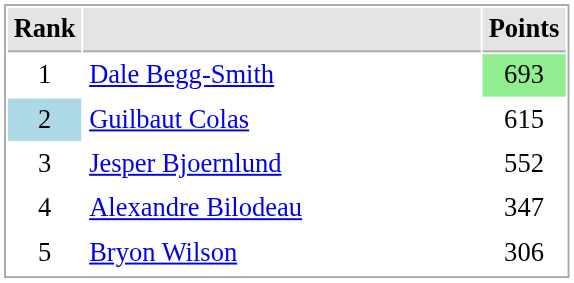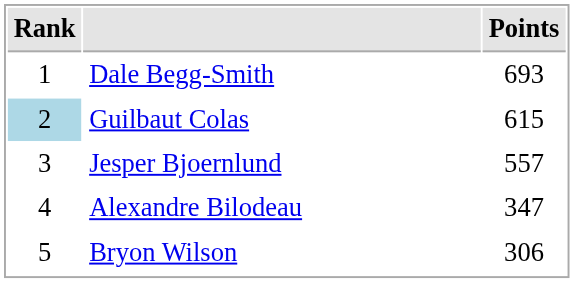Dale Begg-Smith | Points: lightgreen background -> no background
Jesper Bjoernlund | Points: 552 -> 557
